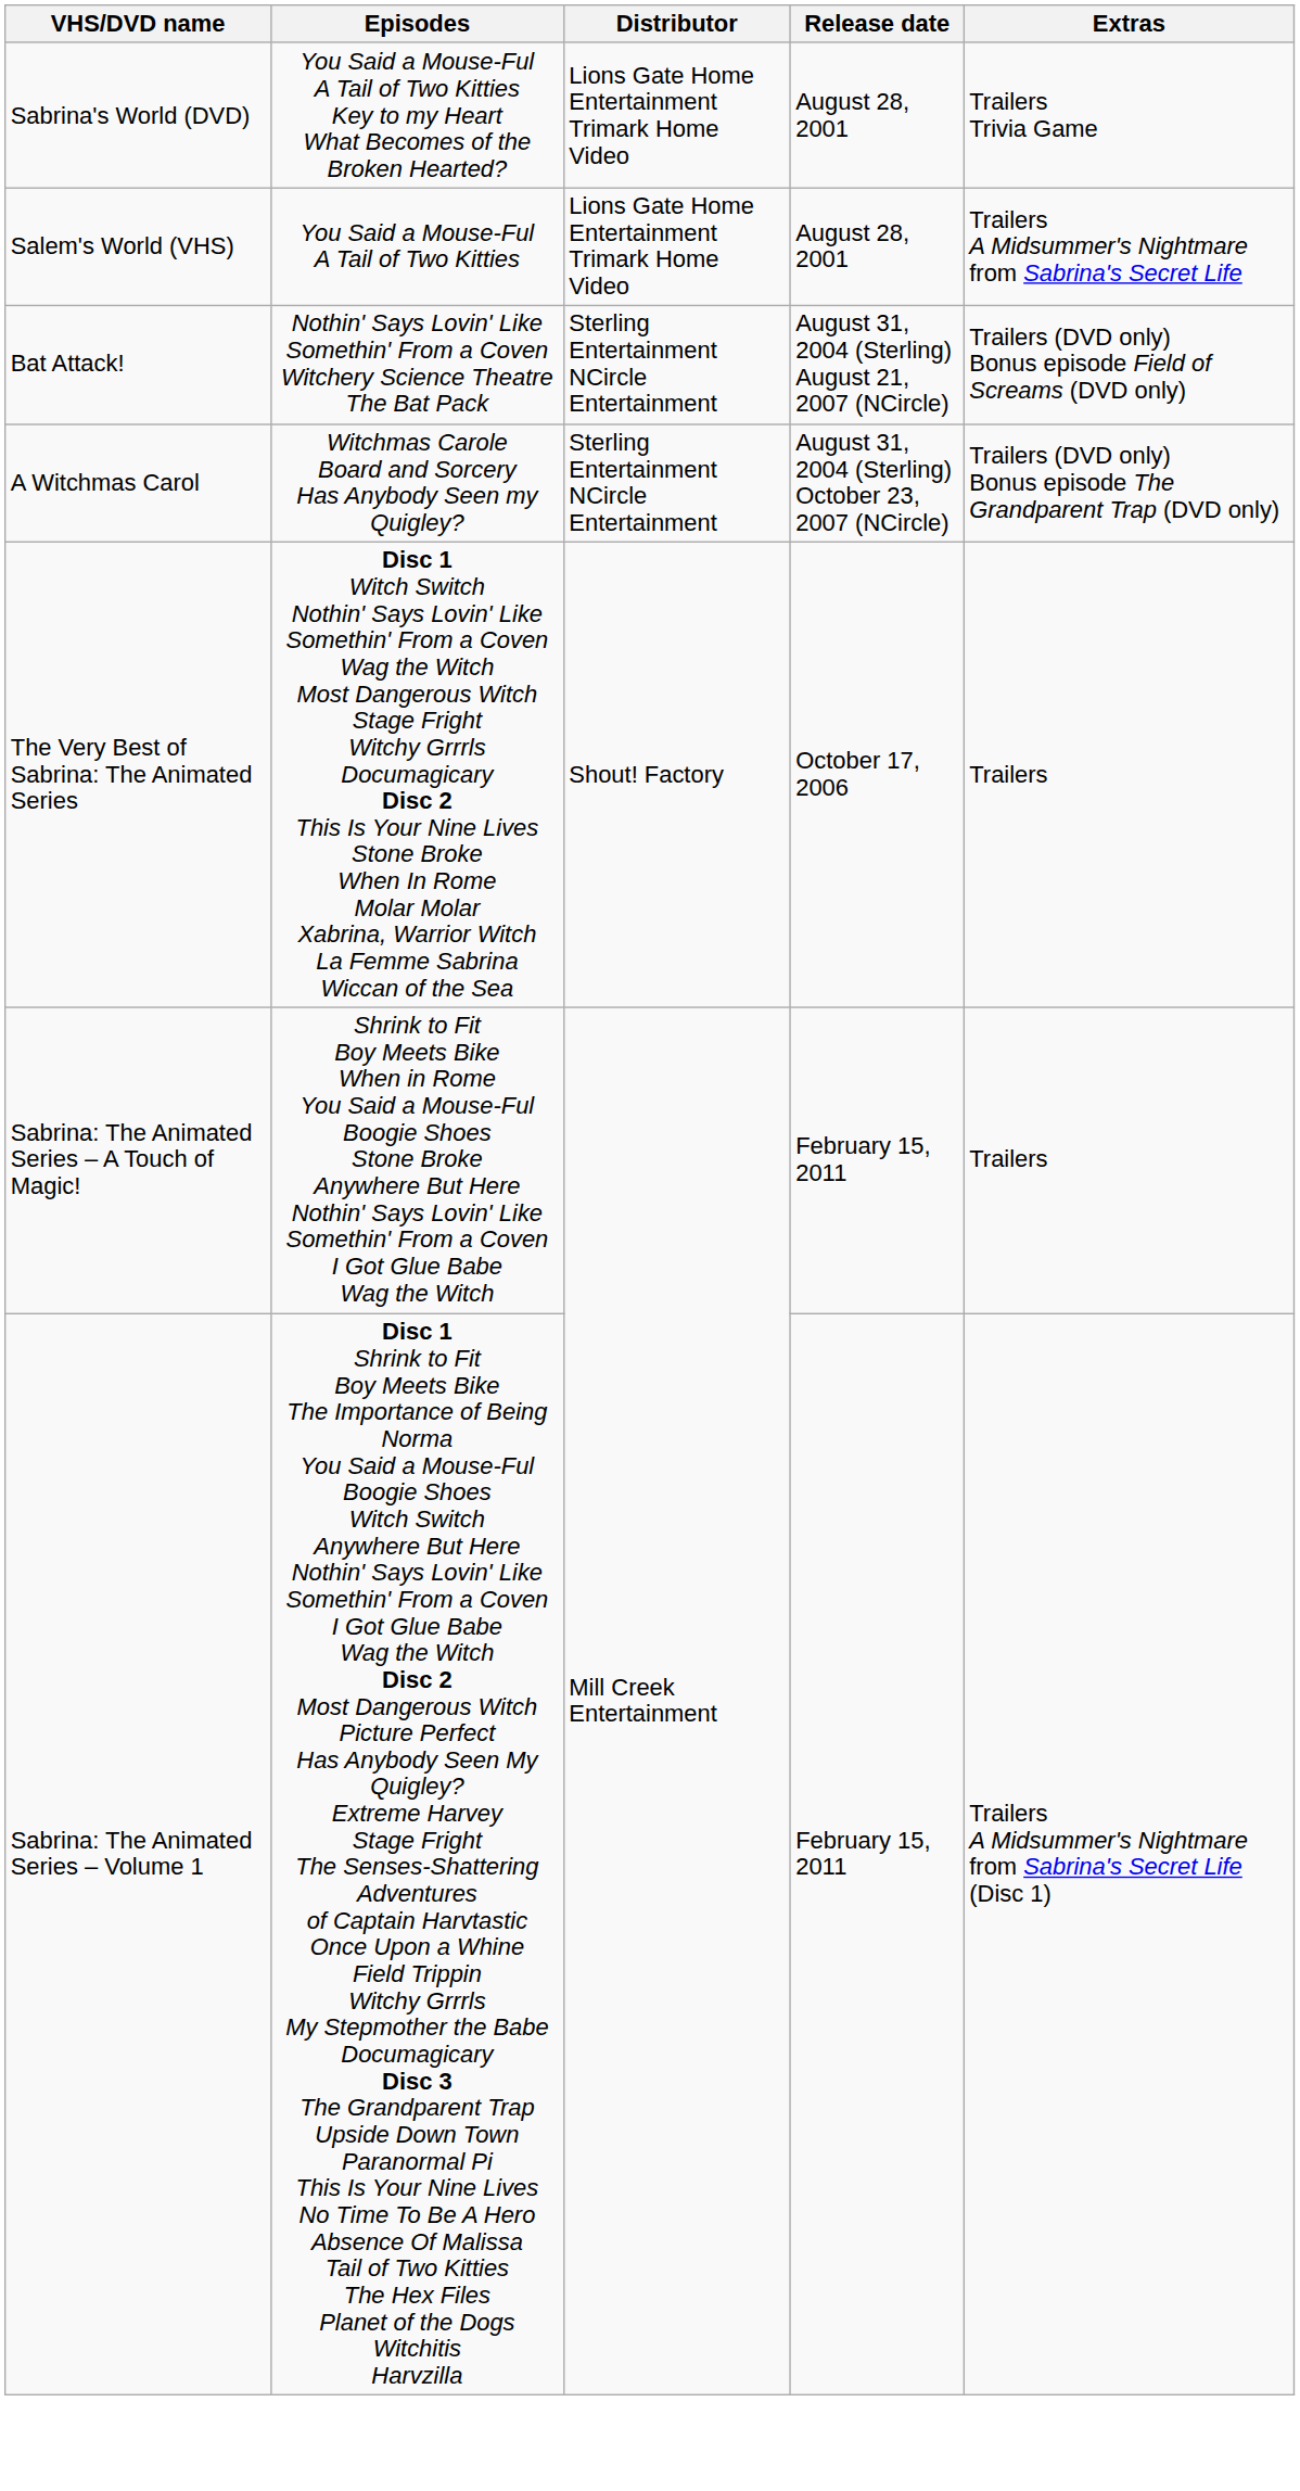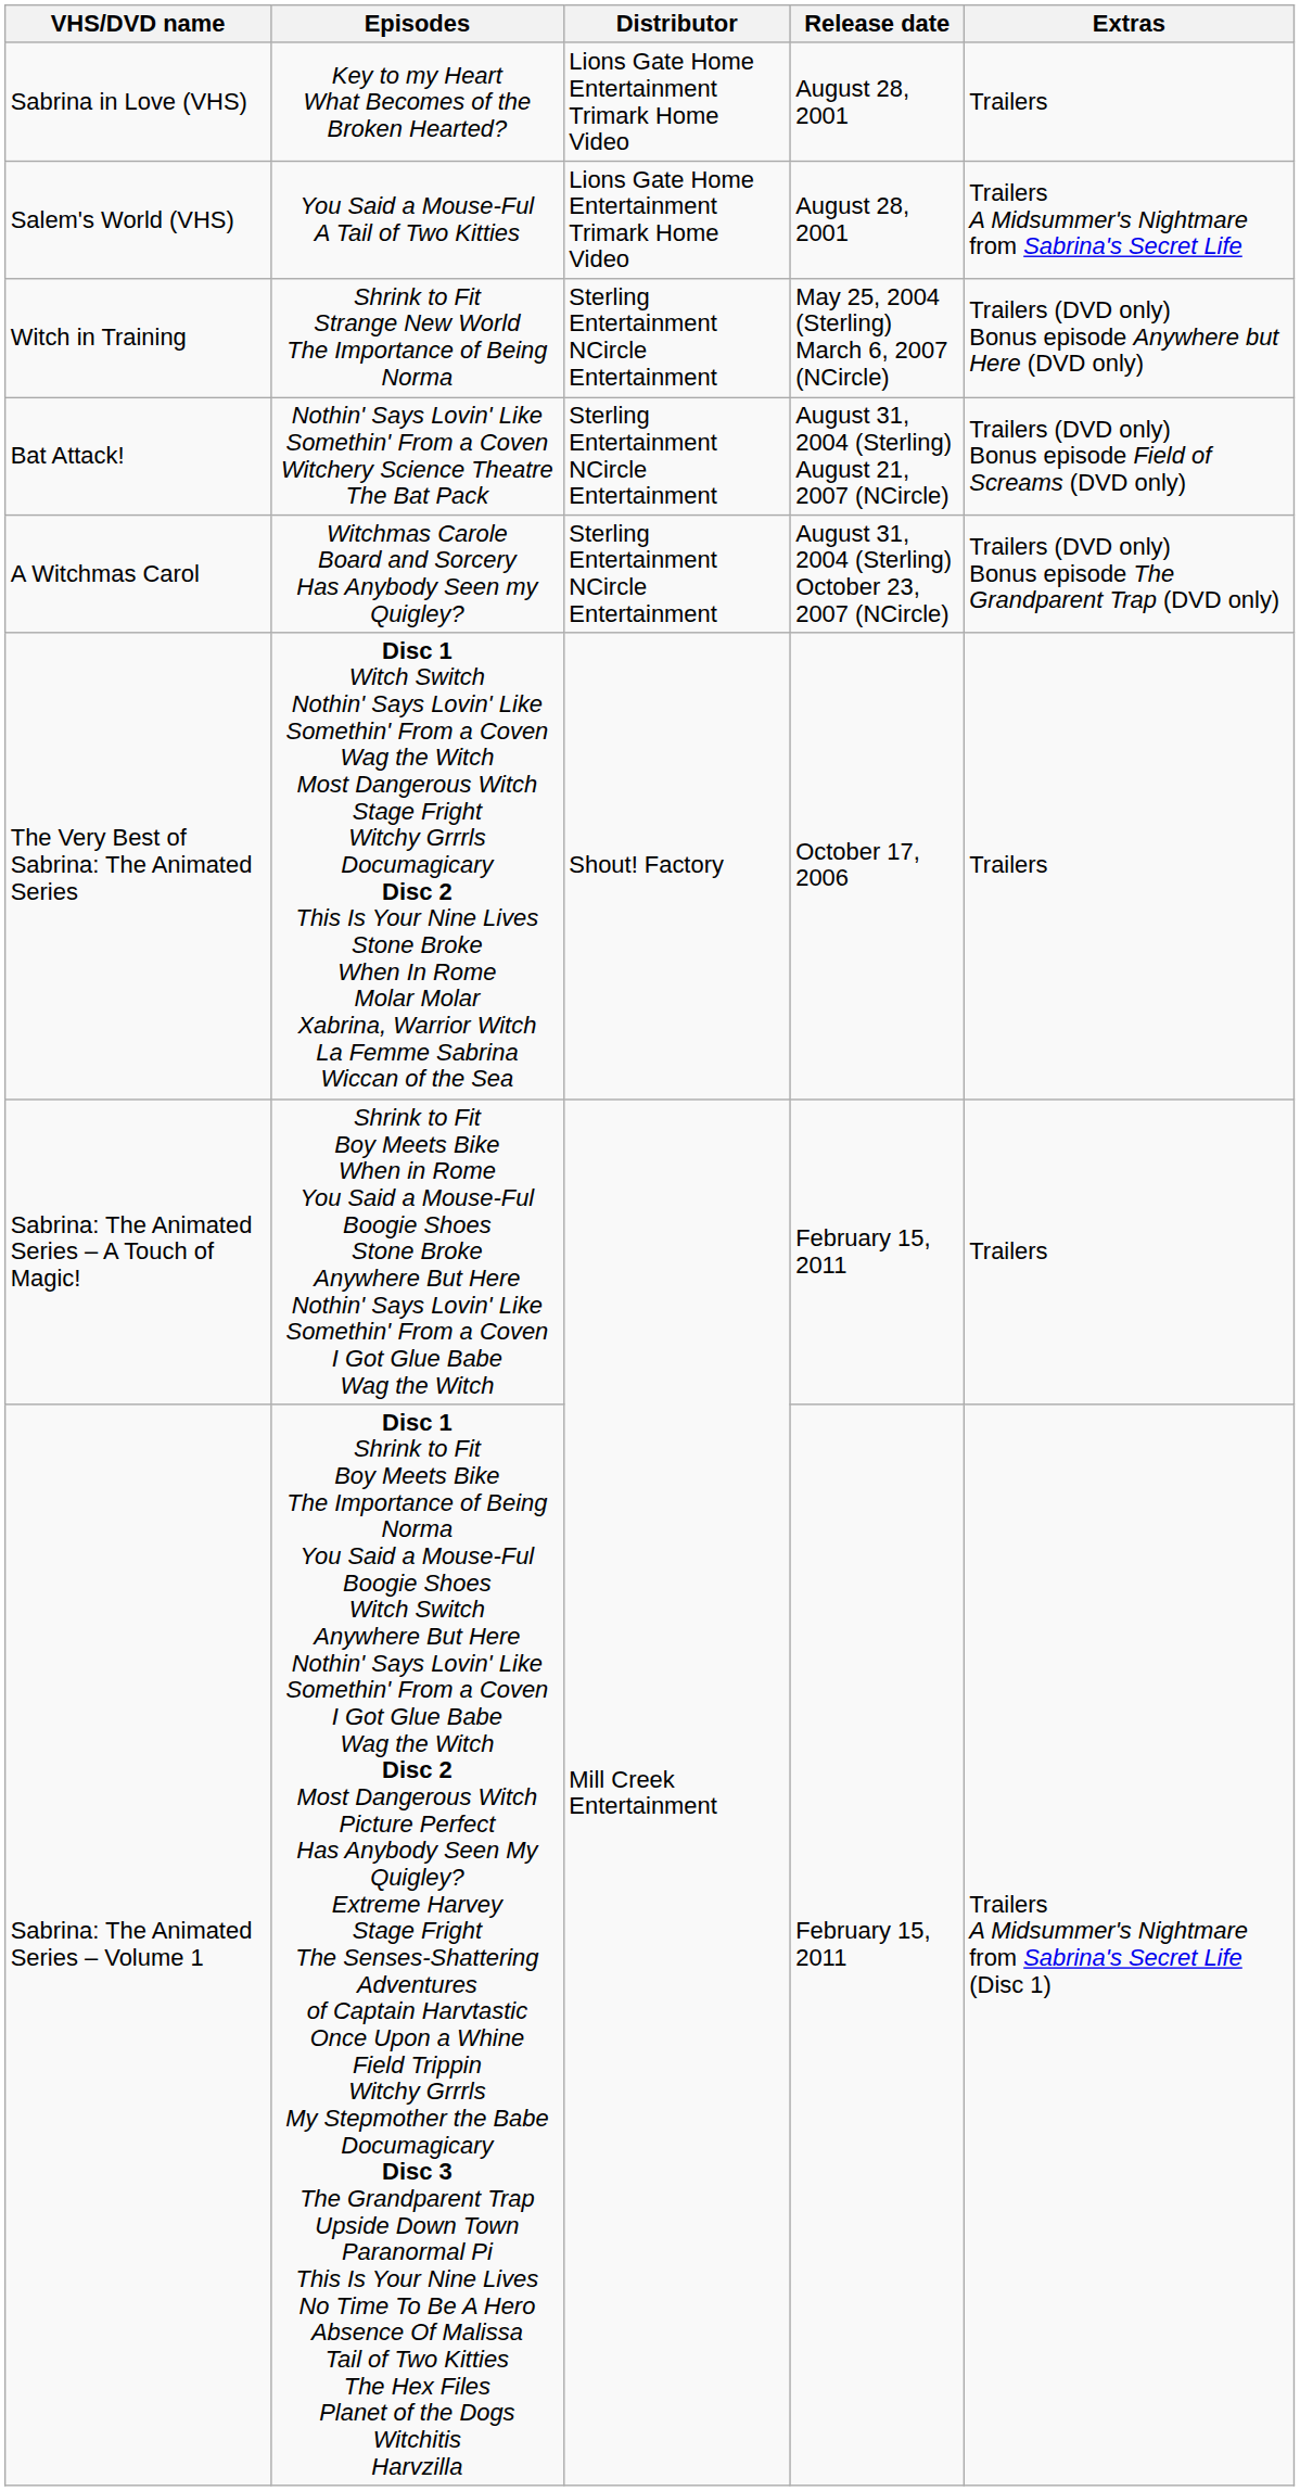- row: Sabrina's World (DVD) | You Said a Mouse-Ful A Tail of Two Kitties Key to my Heart What Becomes of the Broken Hearted? | Lions Gate Home Entertainment Trimark Home Video | August 28, 2001 | Trailers Trivia Game
+ row: Sabrina in Love (VHS) | Key to my Heart What Becomes of the Broken Hearted? | Lions Gate Home Entertainment Trimark Home Video | August 28, 2001 | Trailers
+ row: Witch in Training | Shrink to Fit Strange New World The Importance of Being Norma | Sterling Entertainment NCircle Entertainment | May 25, 2004 (Sterling) March 6, 2007 (NCircle) | Trailers (DVD only) Bonus episode Anywhere but Here (DVD only)
